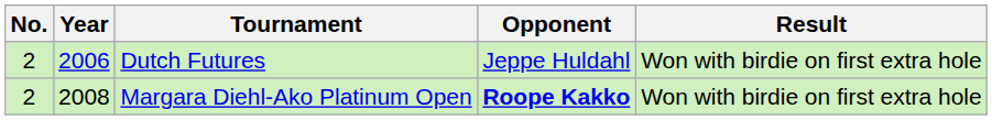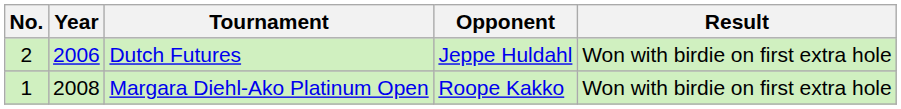Margara Diehl-Ako Platinum Open | No.: 2 -> 1
Margara Diehl-Ako Platinum Open | Opponent: bold -> normal
